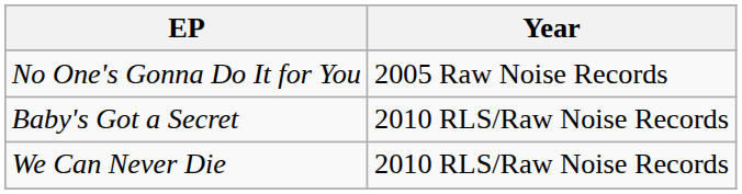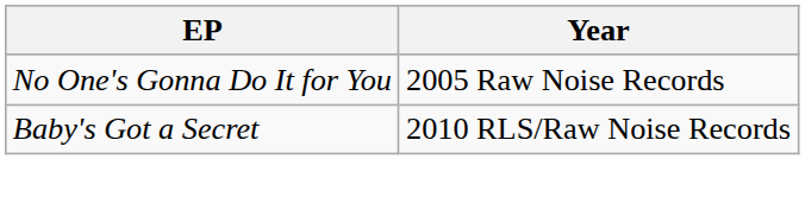- row: We Can Never Die | 2010 RLS/Raw Noise Records
